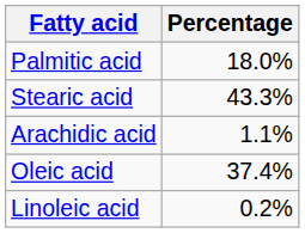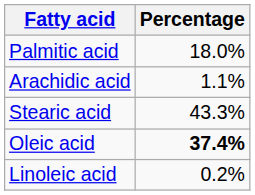rows swapped: Stearic acid <-> Arachidic acid
Oleic acid | Percentage: normal -> bold
